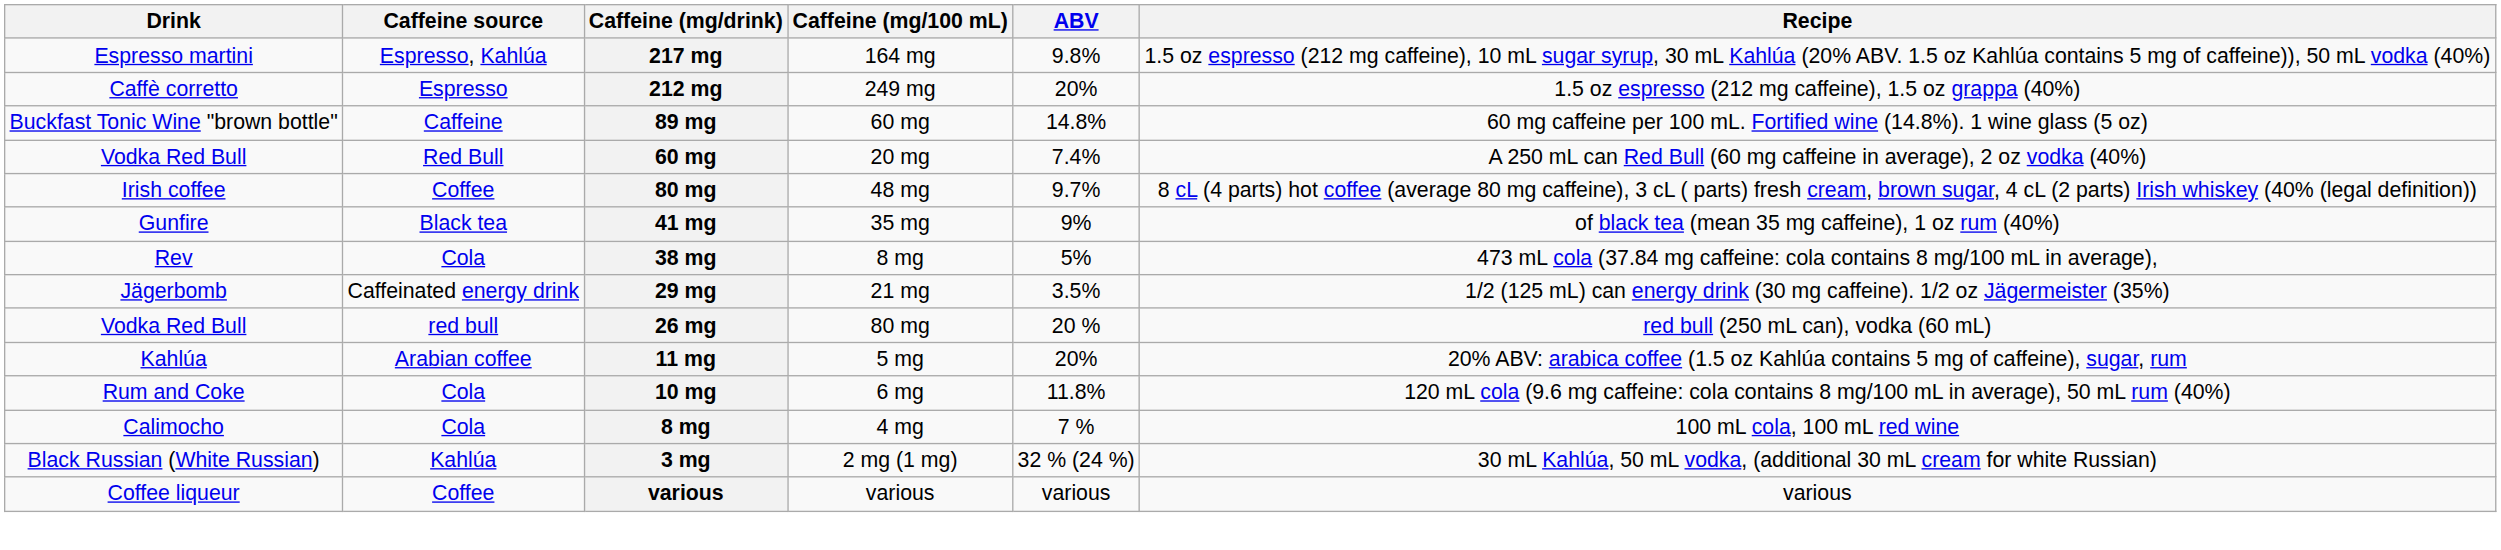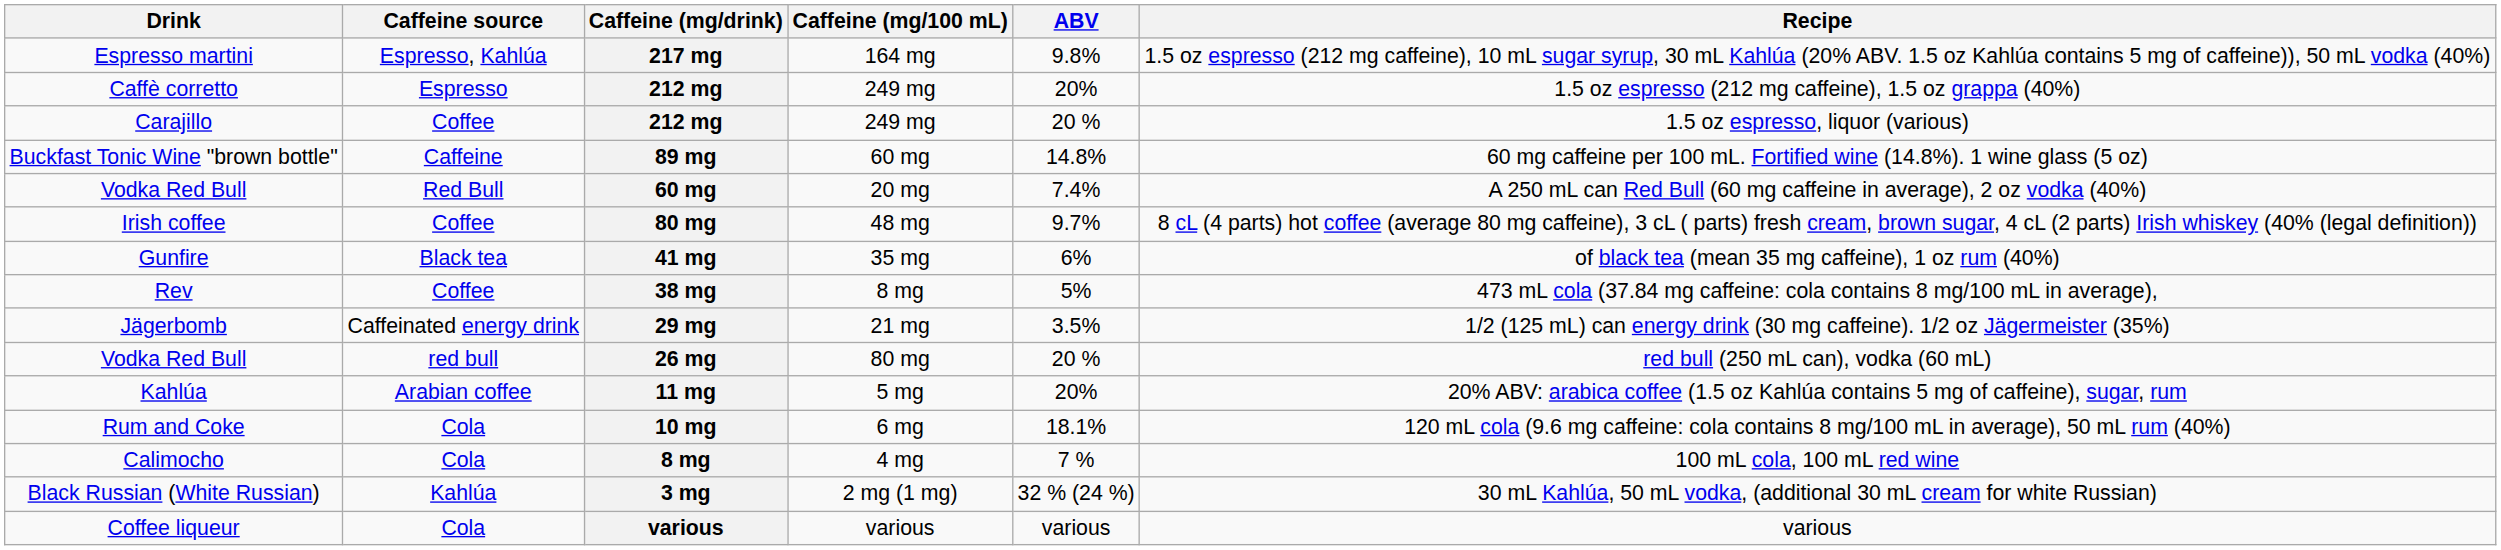+ row: Carajillo | Coffee | 212 mg | 249 mg | 20 % | 1.5 oz espresso, liquor (various)
Gunfire | ABV: 9% -> 6%
Rev | Caffeine source: Cola -> Coffee
Rum and Coke | ABV: 11.8% -> 18.1%
Coffee liqueur | Caffeine source: Coffee -> Cola
